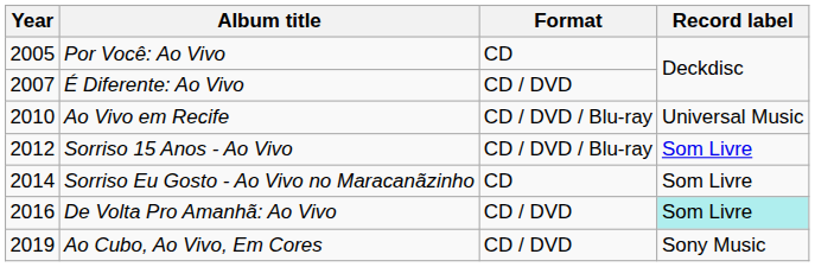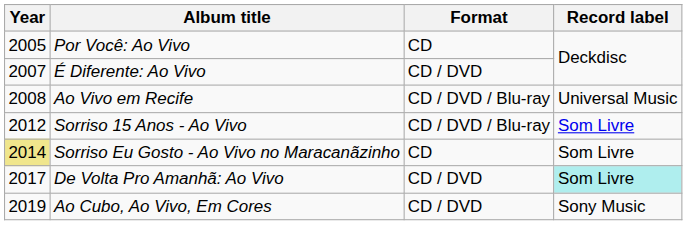Ao Vivo em Recife | Year: 2010 -> 2008
Sorriso Eu Gosto - Ao Vivo no Maracanãzinho | Year: no background -> khaki background
De Volta Pro Amanhã: Ao Vivo | Year: 2016 -> 2017
